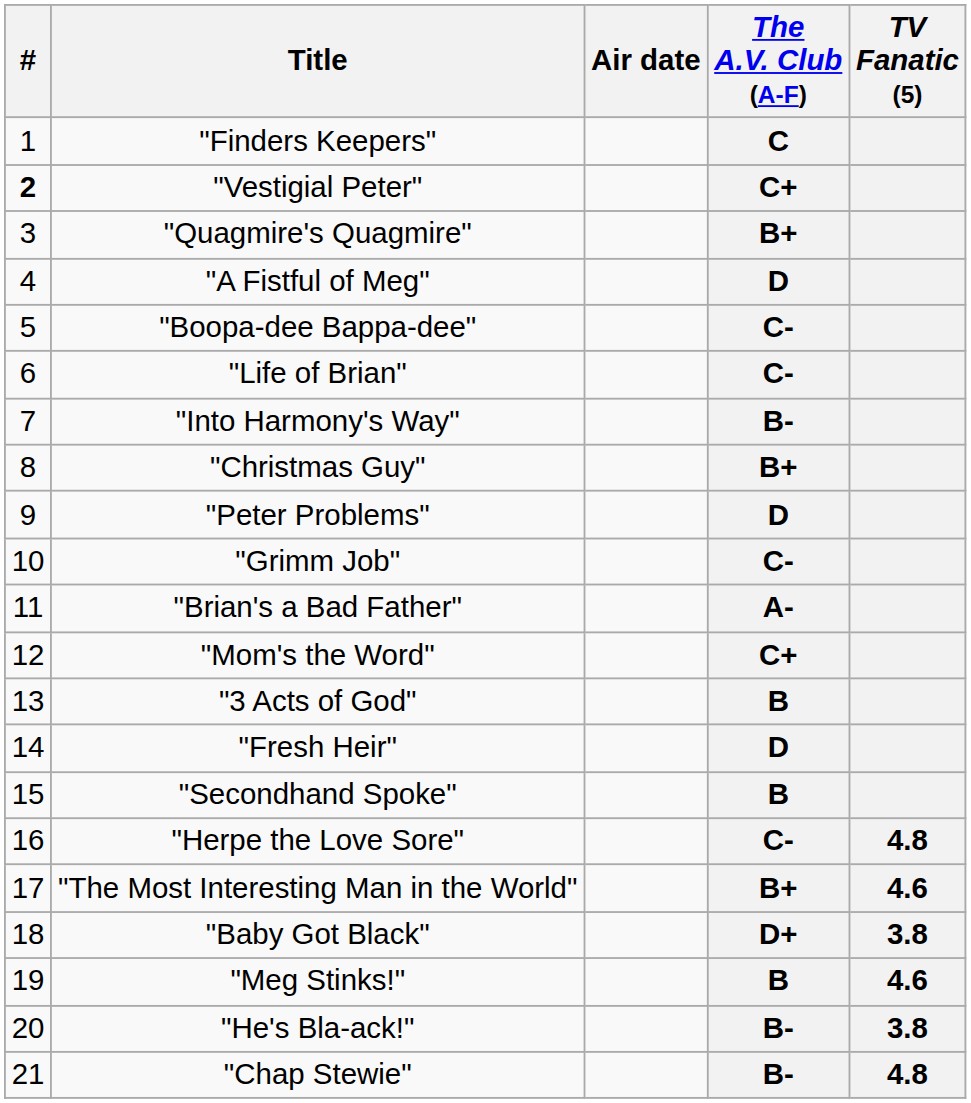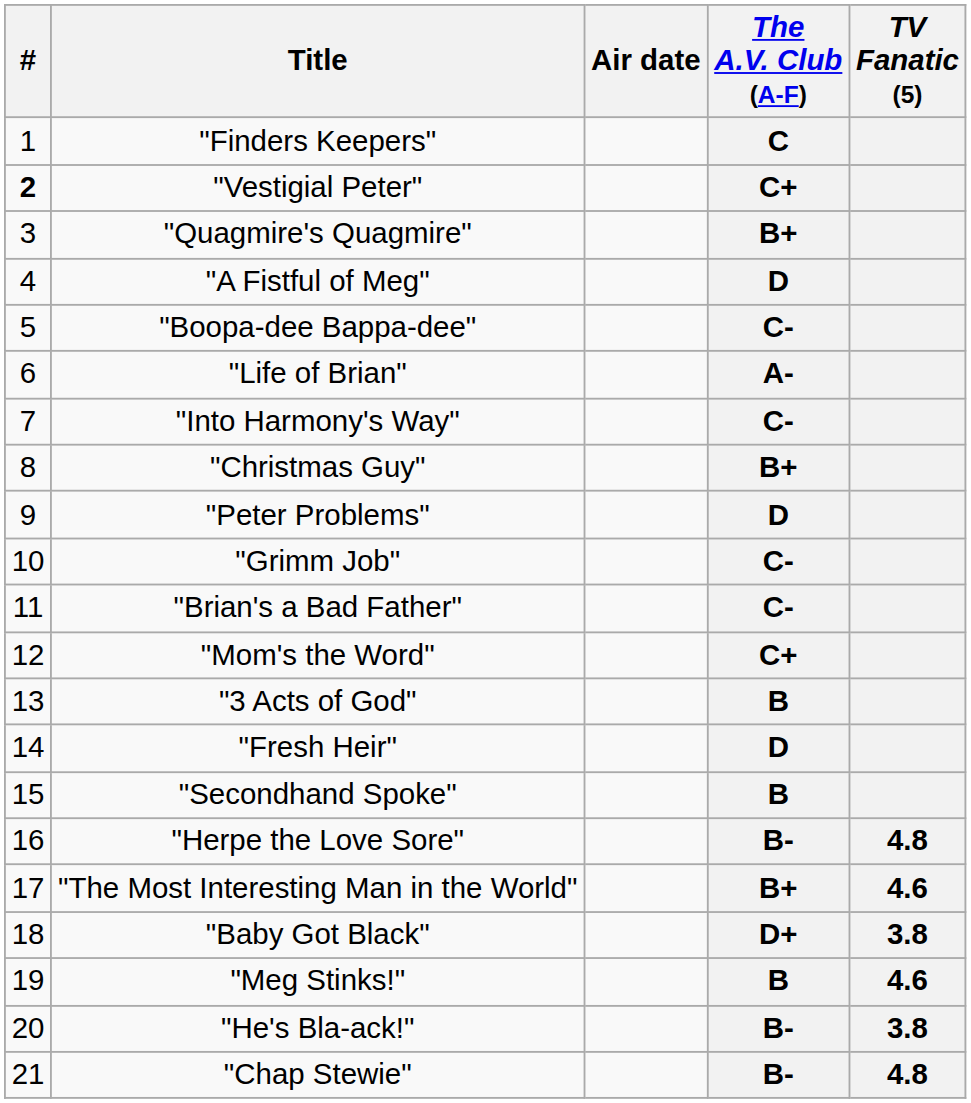"Life of Brian" | The A.V. Club (A-F): C- -> A-
"Into Harmony's Way" | The A.V. Club (A-F): B- -> C-
"Brian's a Bad Father" | The A.V. Club (A-F): A- -> C-
"Herpe the Love Sore" | The A.V. Club (A-F): C- -> B-
